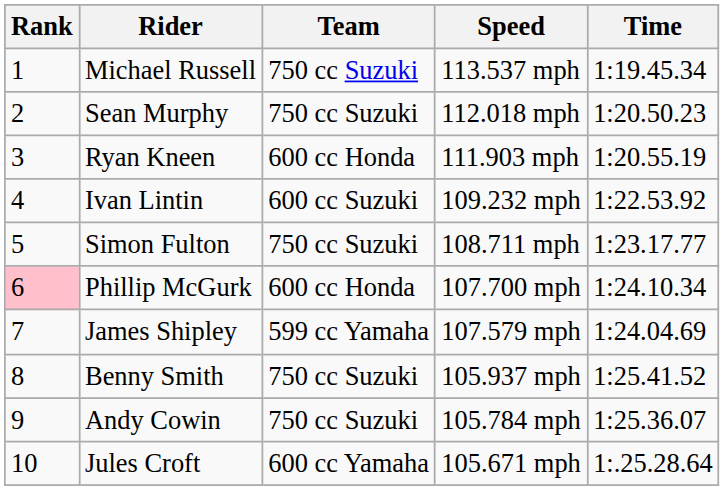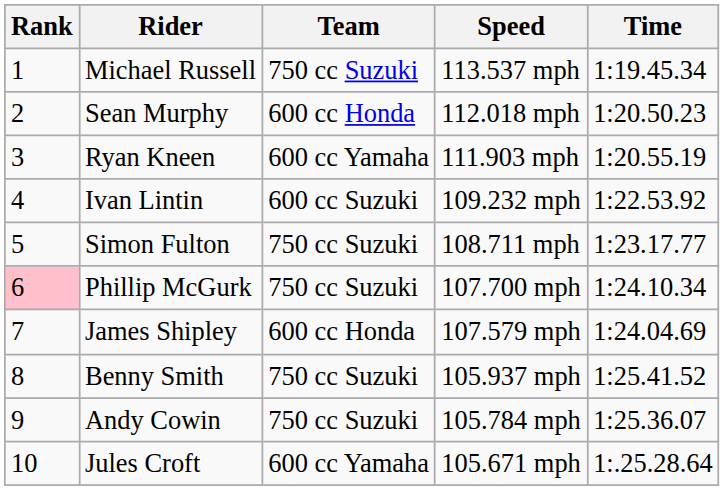Sean Murphy | Team: 750 cc Suzuki -> 600 cc Honda
Ryan Kneen | Team: 600 cc Honda -> 600 cc Yamaha
Phillip McGurk | Team: 600 cc Honda -> 750 cc Suzuki
James Shipley | Team: 599 cc Yamaha -> 600 cc Honda
